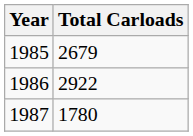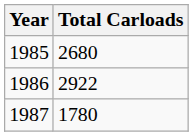1985 | Total Carloads: 2679 -> 2680
